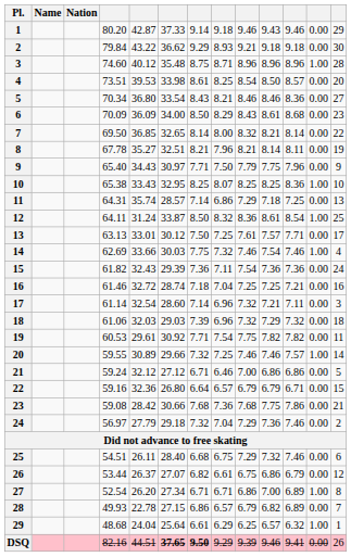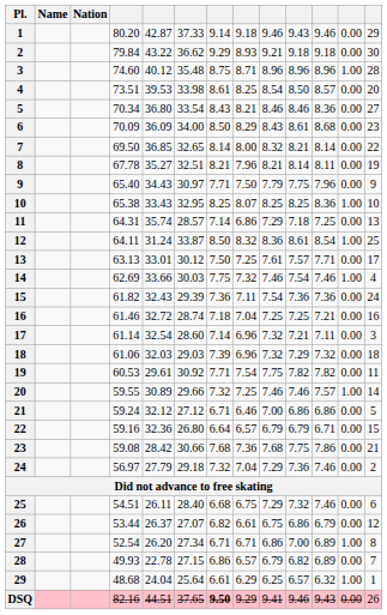DSQ | column 6: bold -> normal
DSQ | column 9: 9.39 -> 9.41
DSQ | column 11: 9.41 -> 9.43
